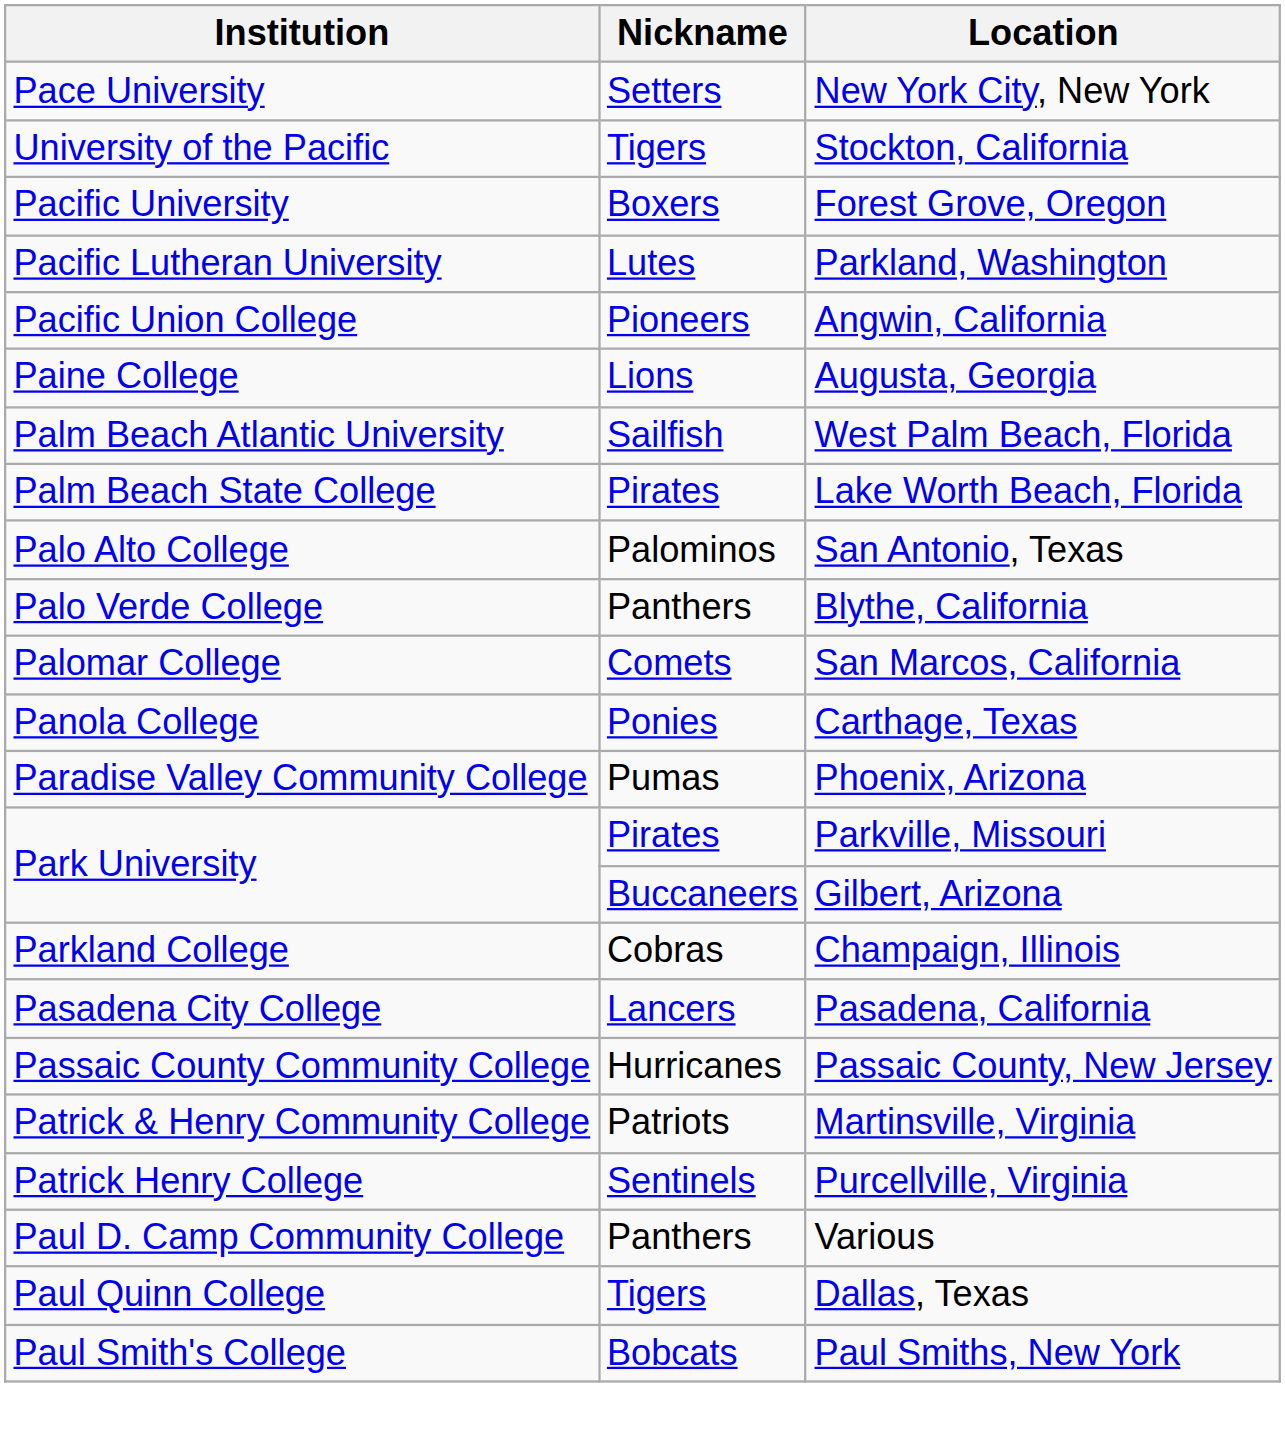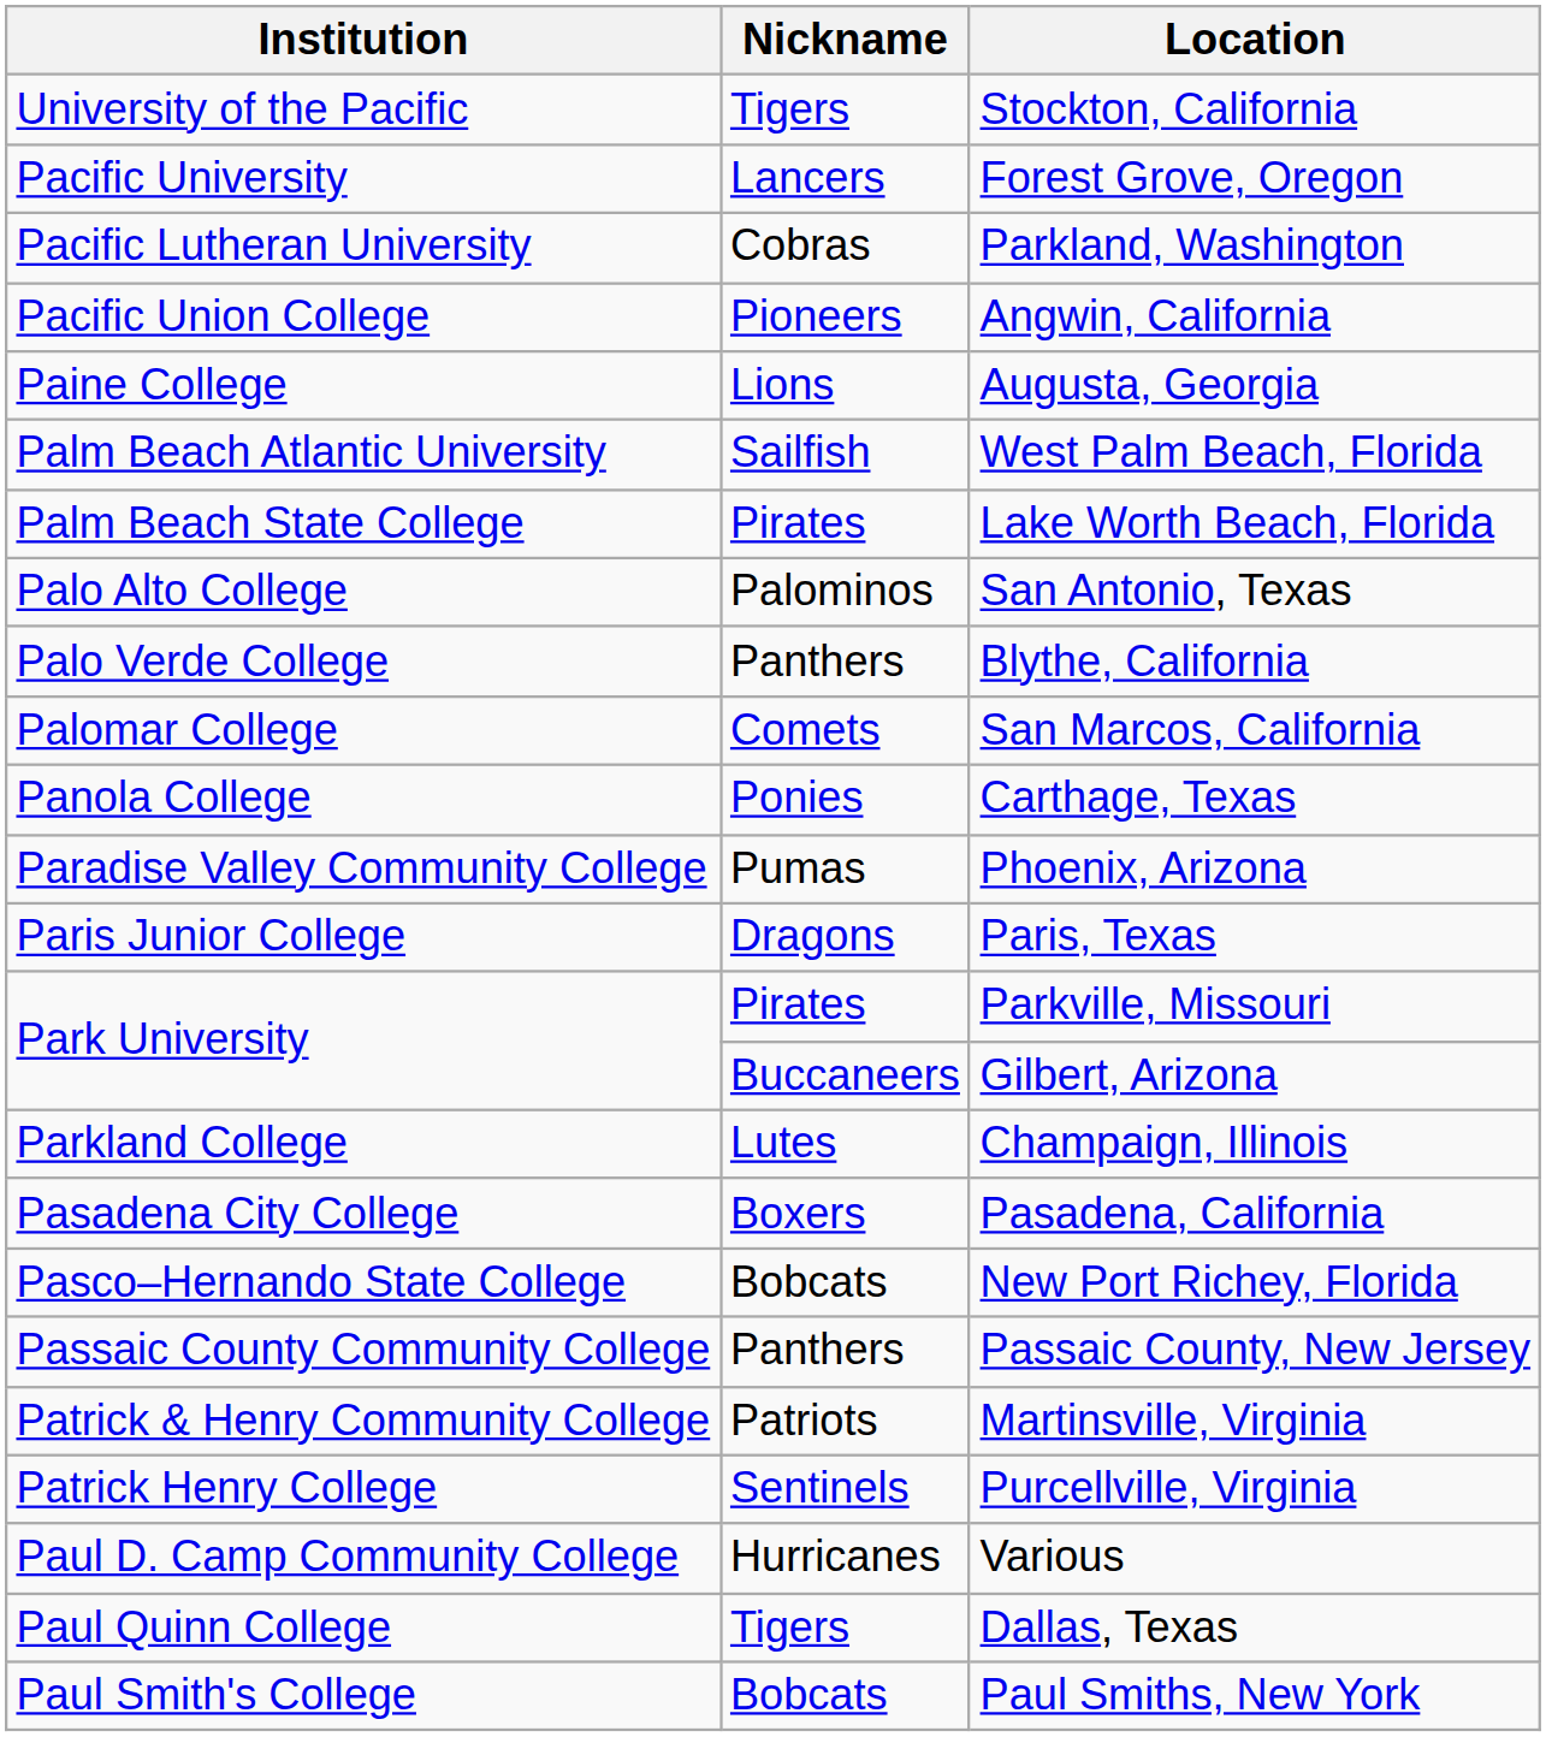- row: Pace University | Setters | New York City, New York
Forest Grove, Oregon | Nickname: Boxers -> Lancers
Parkland, Washington | Nickname: Lutes -> Cobras
+ row: Paris Junior College | Dragons | Paris, Texas
Champaign, Illinois | Nickname: Cobras -> Lutes
Pasadena, California | Nickname: Lancers -> Boxers
+ row: Pasco–Hernando State College | Bobcats | New Port Richey, Florida
Passaic County, New Jersey | Nickname: Hurricanes -> Panthers
Various | Nickname: Panthers -> Hurricanes
